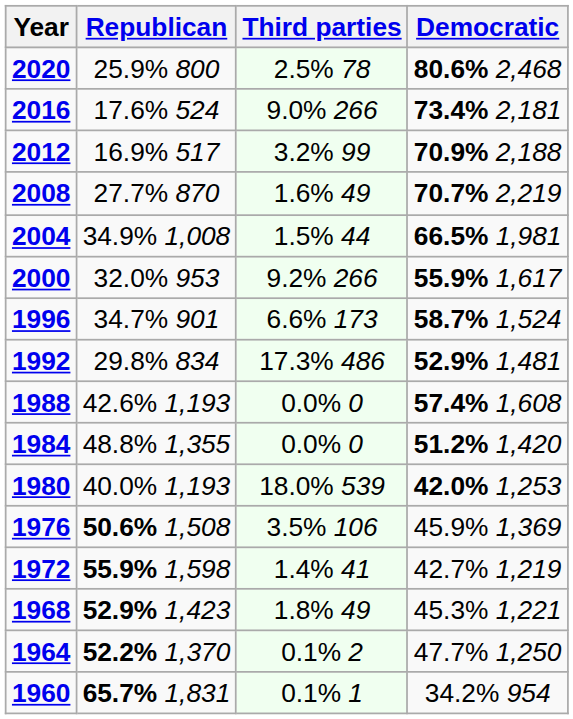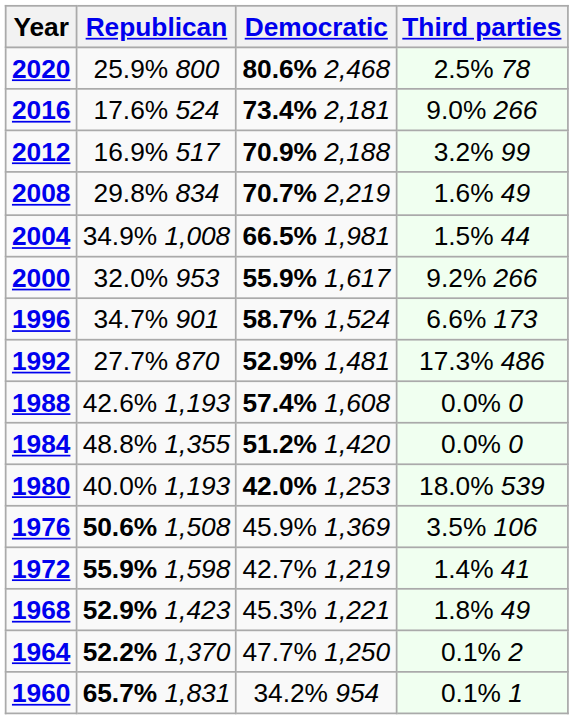columns swapped: Democratic <-> Third parties
2008 | Republican: 27.7% 870 -> 29.8% 834
1992 | Republican: 29.8% 834 -> 27.7% 870
